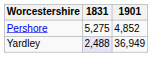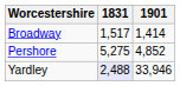+ row: Broadway | 1,517 | 1,414
Yardley | 1901: 36,949 -> 33,946
